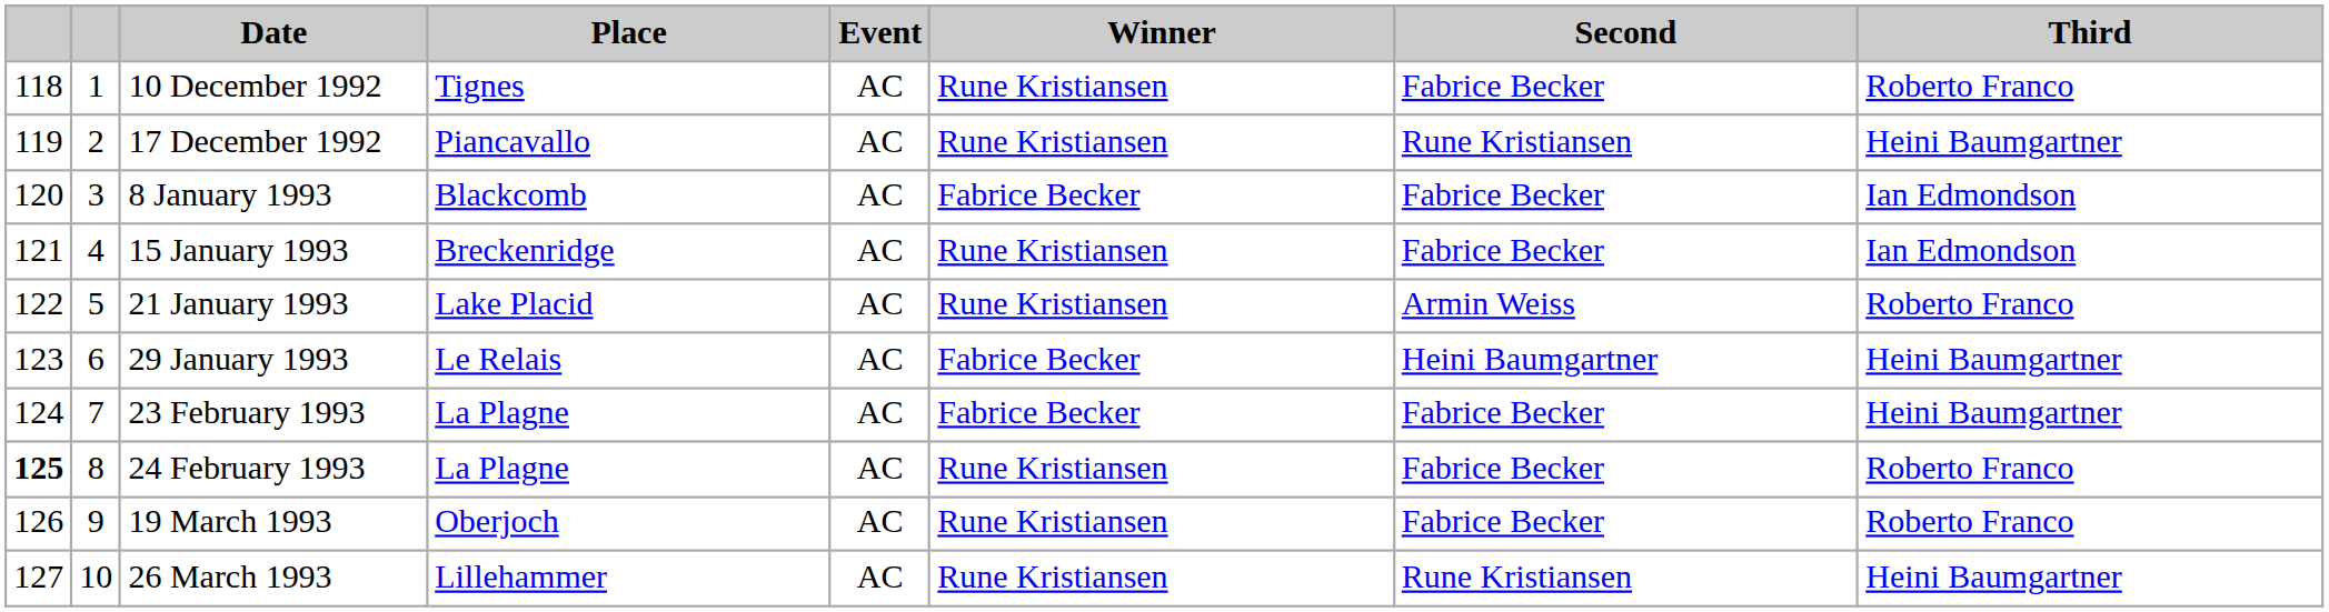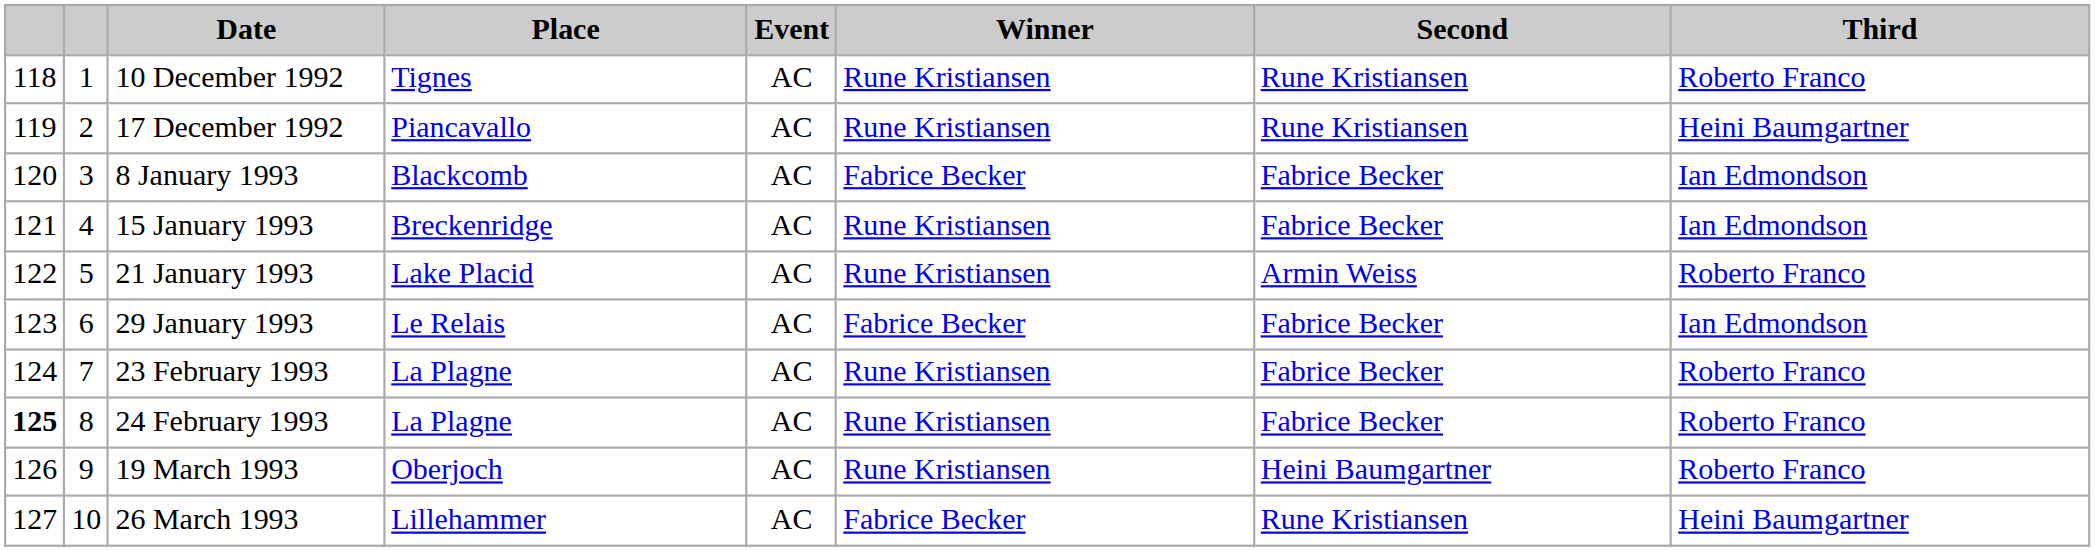10 December 1992 | Second: Fabrice Becker -> Rune Kristiansen
29 January 1993 | Second: Heini Baumgartner -> Fabrice Becker
29 January 1993 | Third: Heini Baumgartner -> Ian Edmondson
23 February 1993 | Winner: Fabrice Becker -> Rune Kristiansen
23 February 1993 | Third: Heini Baumgartner -> Roberto Franco
19 March 1993 | Second: Fabrice Becker -> Heini Baumgartner
26 March 1993 | Winner: Rune Kristiansen -> Fabrice Becker
